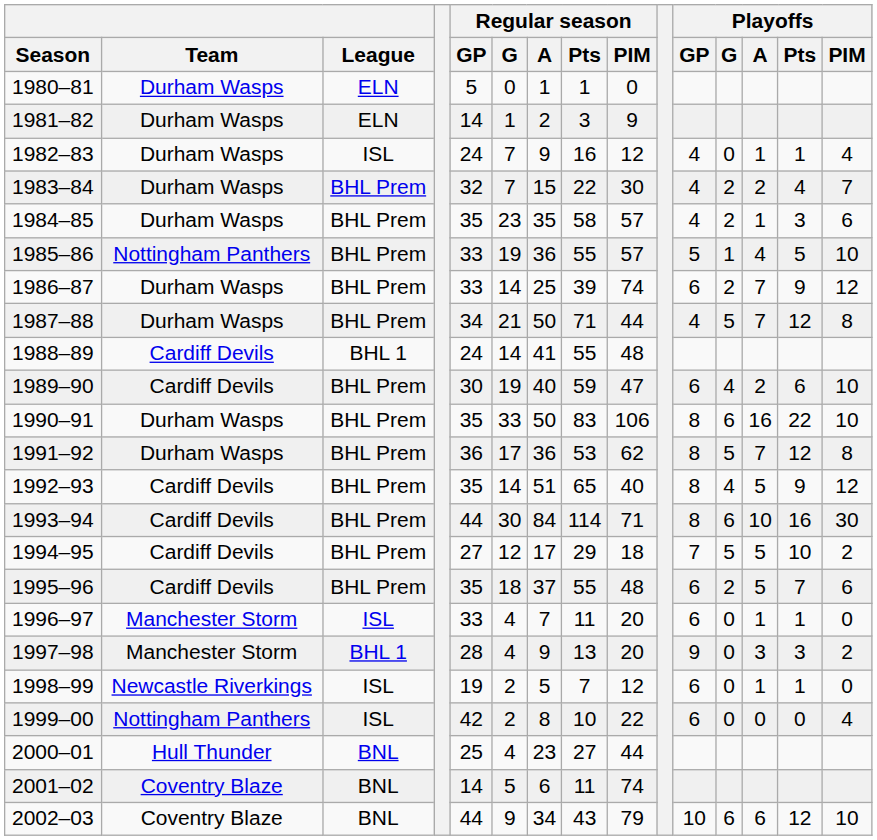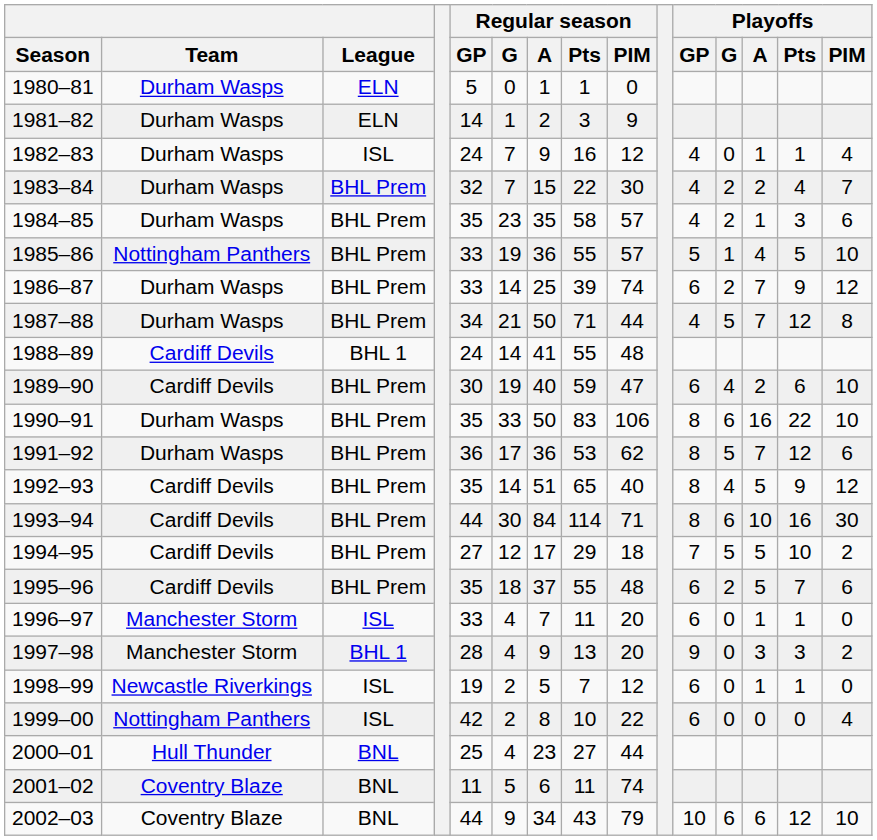1991–92 | Playoffs / PIM: 8 -> 6
2001–02 | Regular season / GP: 14 -> 11
